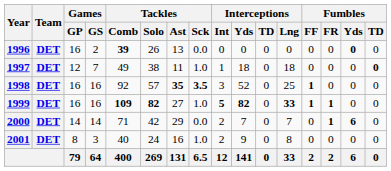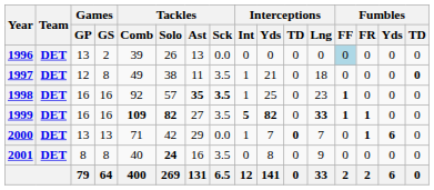1996 | Games / GP: 16 -> 13
1996 | Tackles / Comb: bold -> normal
1996 | Fumbles / FF: no background -> lightblue background
1996 | Fumbles / Yds: bold -> normal
1997 | Games / GS: 7 -> 8
1997 | Tackles / Sck: 1.0 -> 3.5
1997 | Interceptions / Yds: 18 -> 21
1998 | Interceptions / Int: 3 -> 1
1998 | Interceptions / Yds: 52 -> 25
1998 | Interceptions / Lng: 25 -> 23
1999 | Tackles / Sck: 1.0 -> 3.5
2000 | Games / GP: 14 -> 13
2000 | Games / GS: 14 -> 13
2000 | Interceptions / Int: 2 -> 1
2000 | Interceptions / TD: normal -> bold
2001 | Games / GS: 3 -> 8
2001 | Tackles / Solo: normal -> bold
2001 | Tackles / Sck: 1.0 -> 3.5
2001 | Interceptions / Int: 2 -> 0
2001 | Interceptions / Yds: 9 -> 8
2001 | Interceptions / Lng: 8 -> 9
